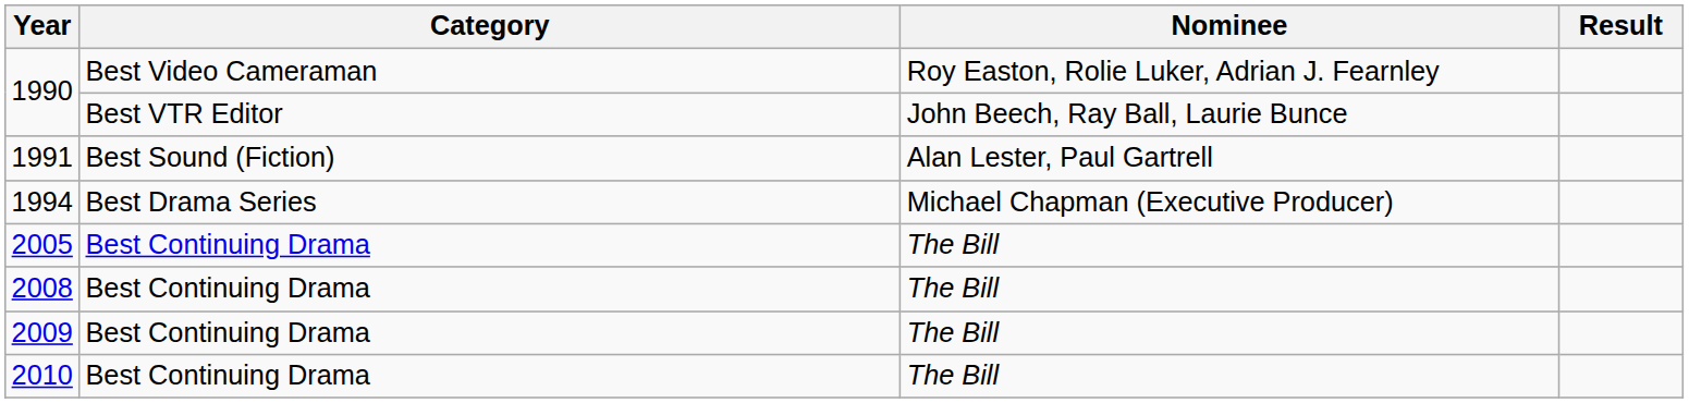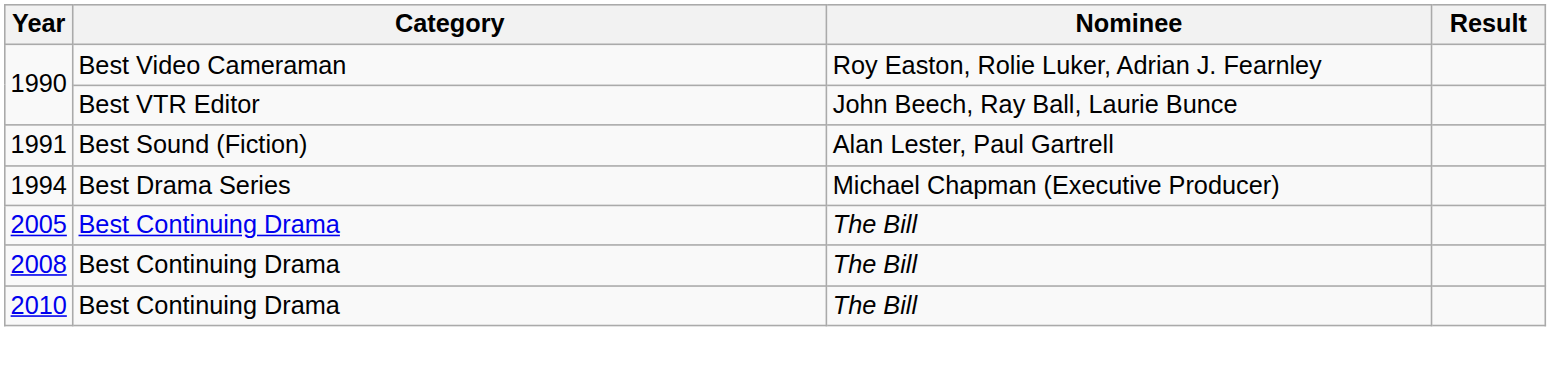- row: 2009 | Best Continuing Drama | The Bill
